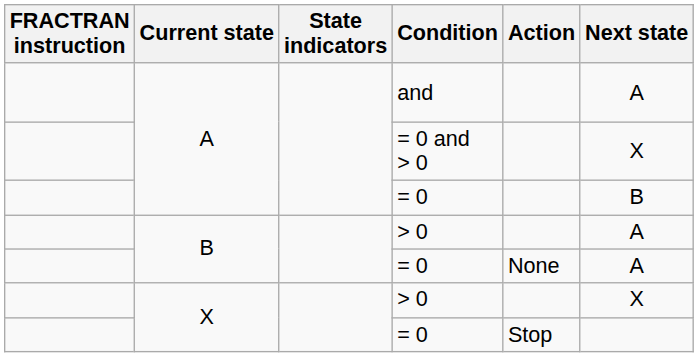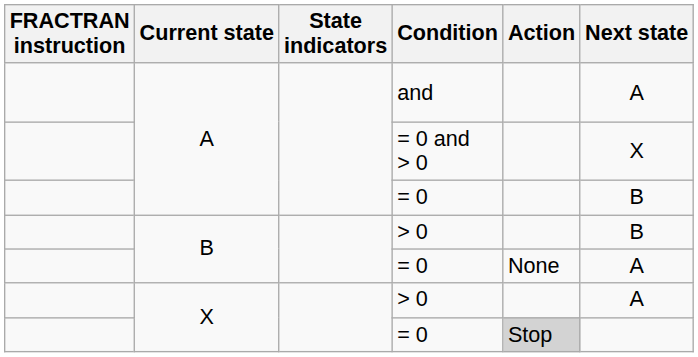B / > 0 | Next state: A -> B
X / > 0 | Next state: X -> A
X / = 0 | Action: no background -> lightgrey background
